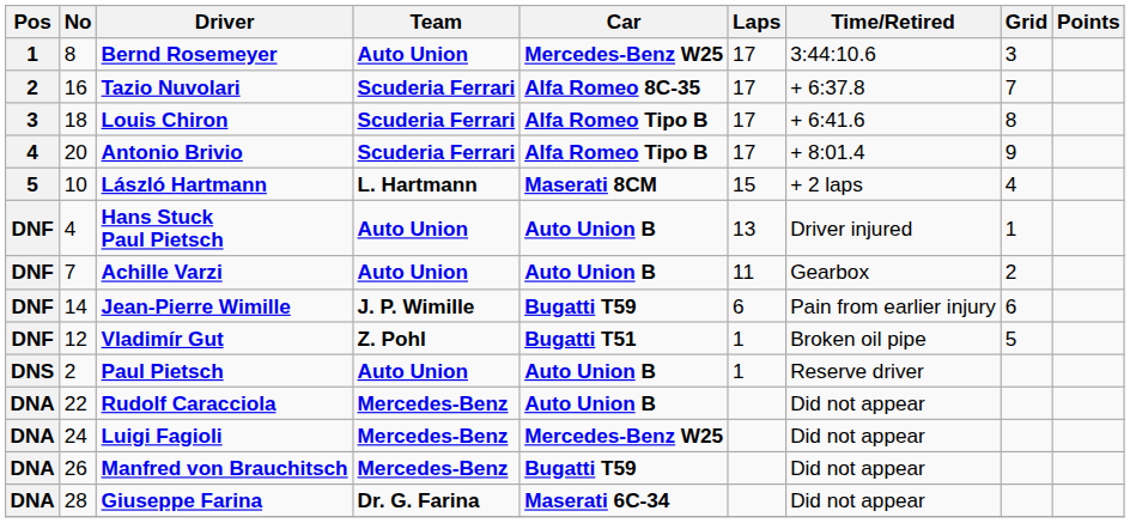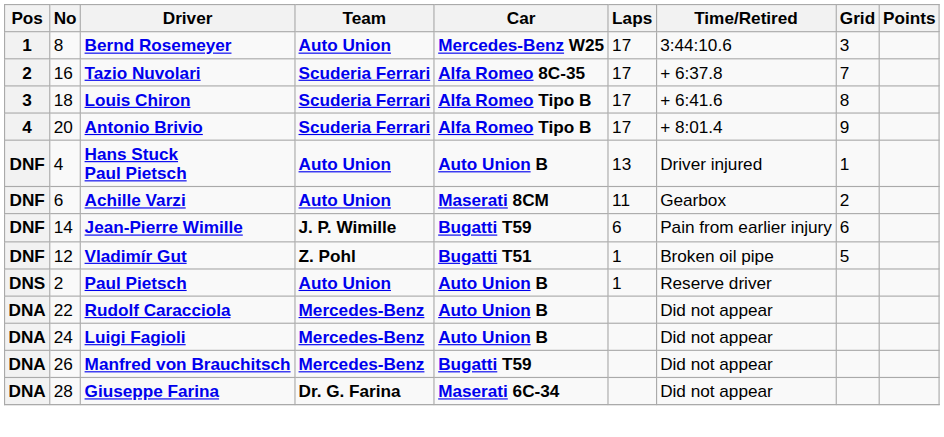- row: 5 | 10 | László Hartmann | L. Hartmann | Maserati 8CM | 15 | + 2 laps | 4
Achille Varzi | No: 7 -> 6
Achille Varzi | Car: Auto Union B -> Maserati 8CM
Luigi Fagioli | Car: Mercedes-Benz W25 -> Auto Union B
